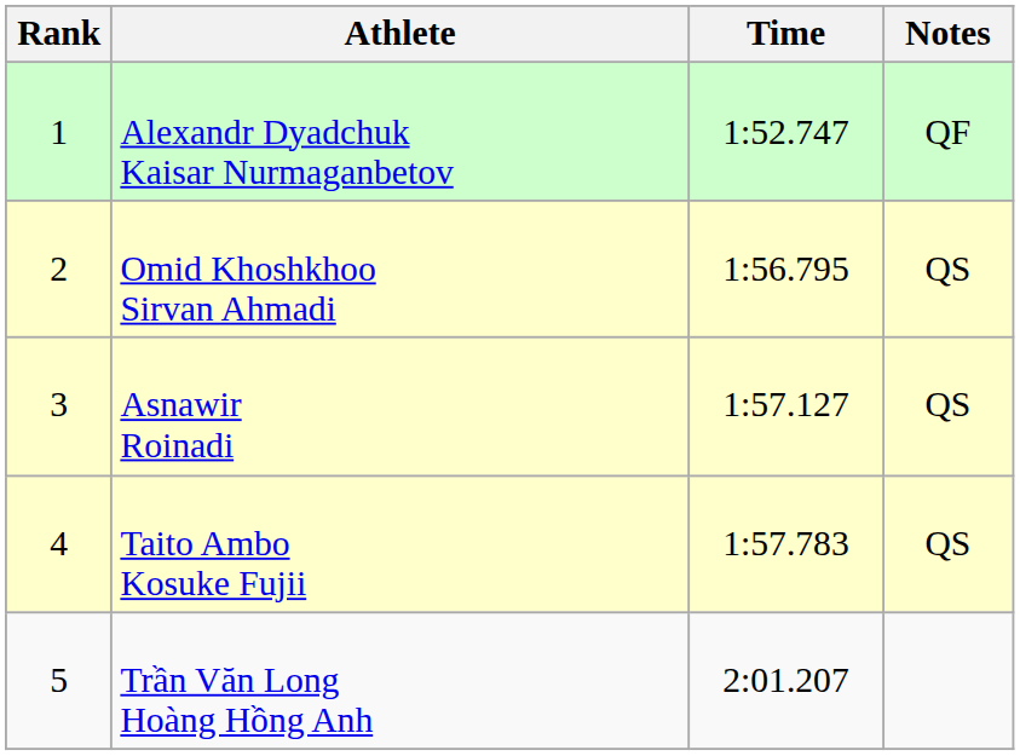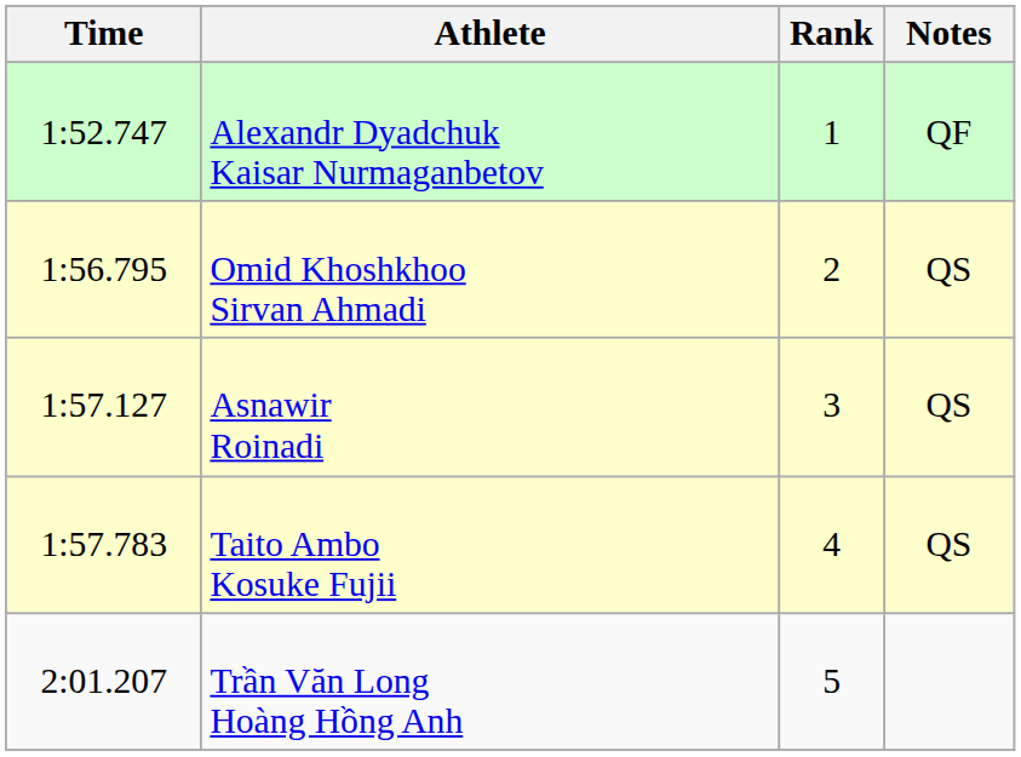columns swapped: Rank <-> Time
